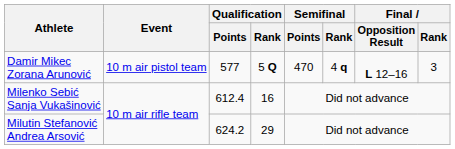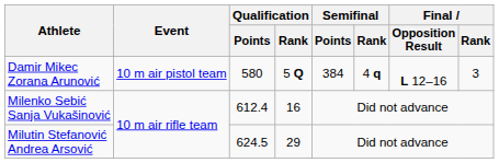Damir Mikec Zorana Arunović | Qualification / Points: 577 -> 580
Damir Mikec Zorana Arunović | Semifinal / Points: 470 -> 384
Milutin Stefanović Andrea Arsović | Qualification / Points: 624.2 -> 624.5
